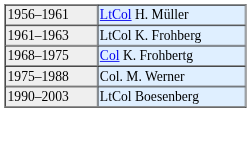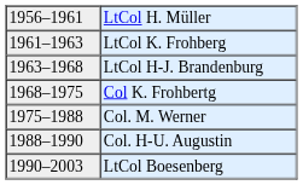+ row: 1963–1968 | LtCol H-J. Brandenburg
+ row: 1988–1990 | Col. H-U. Augustin
